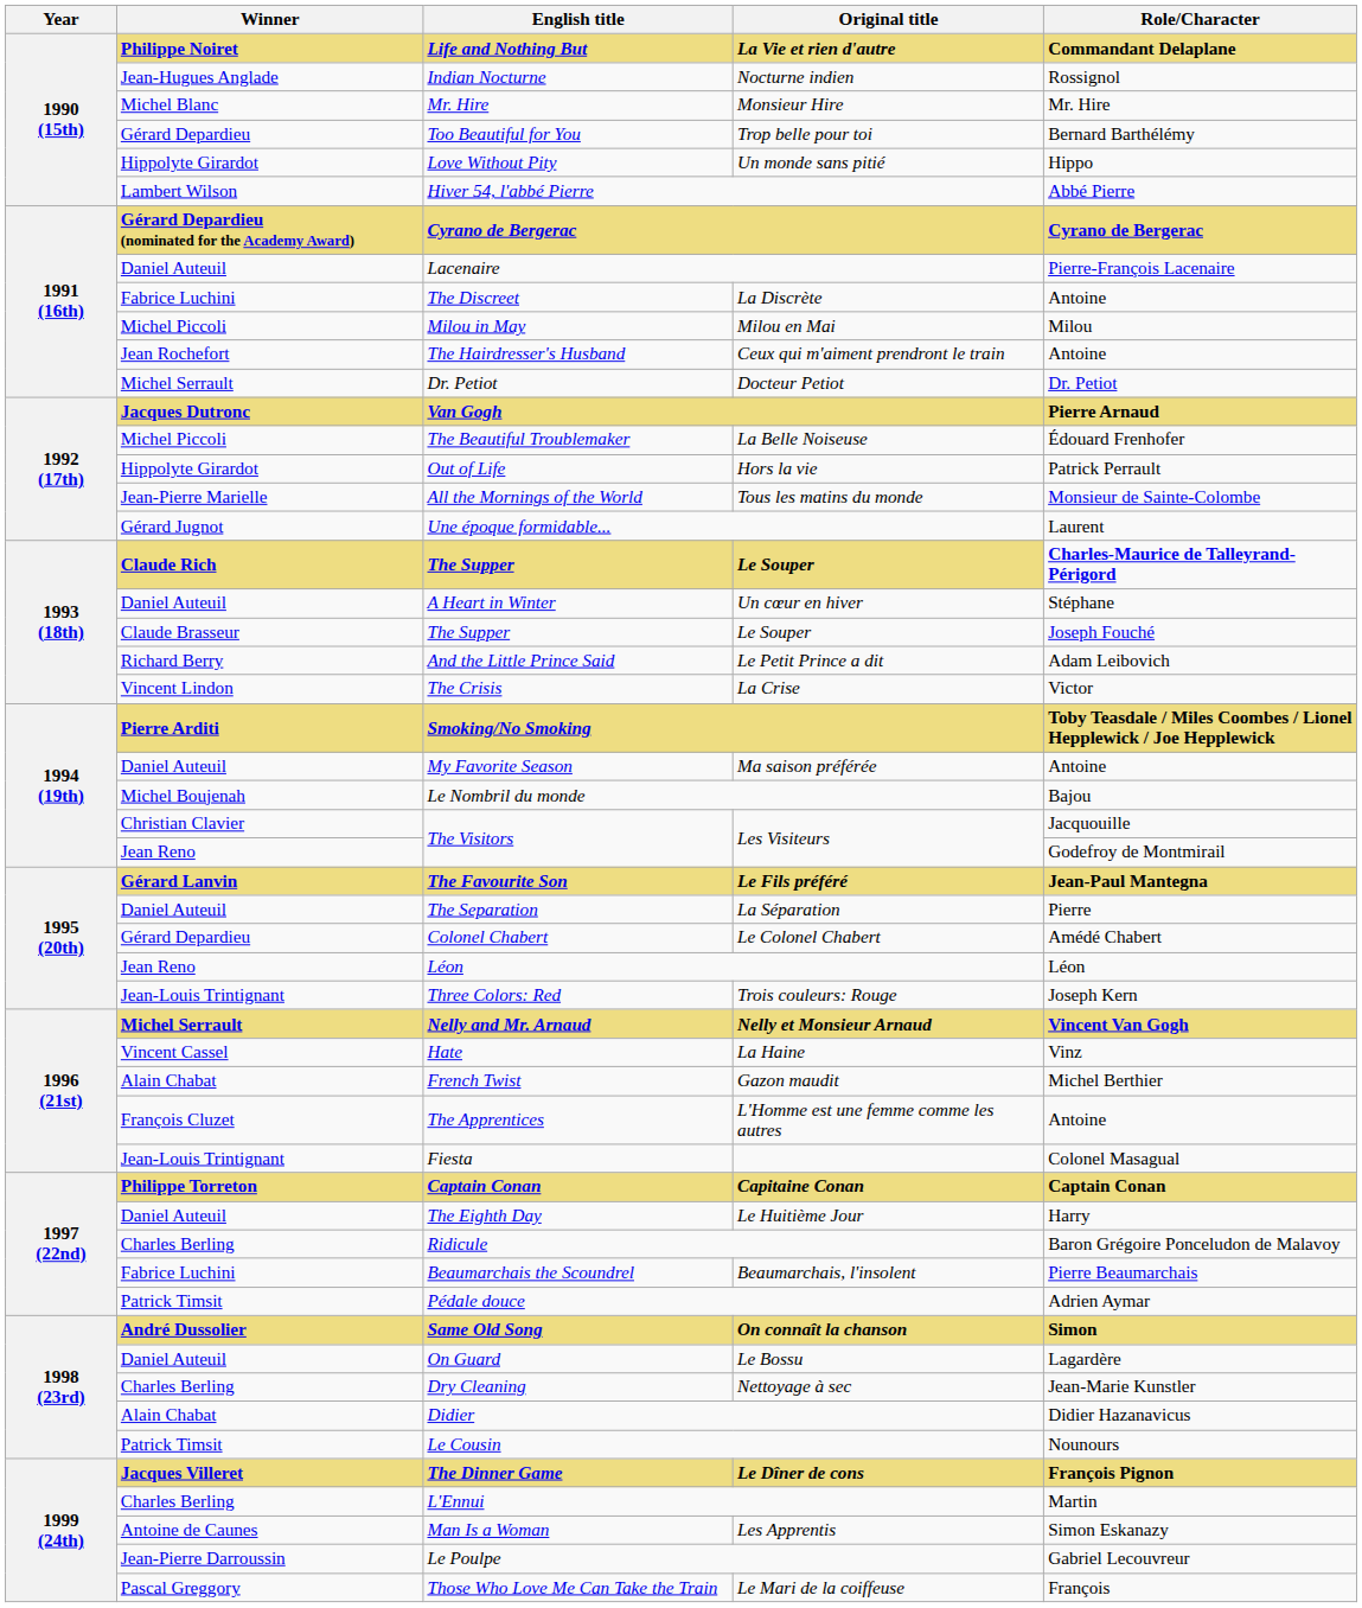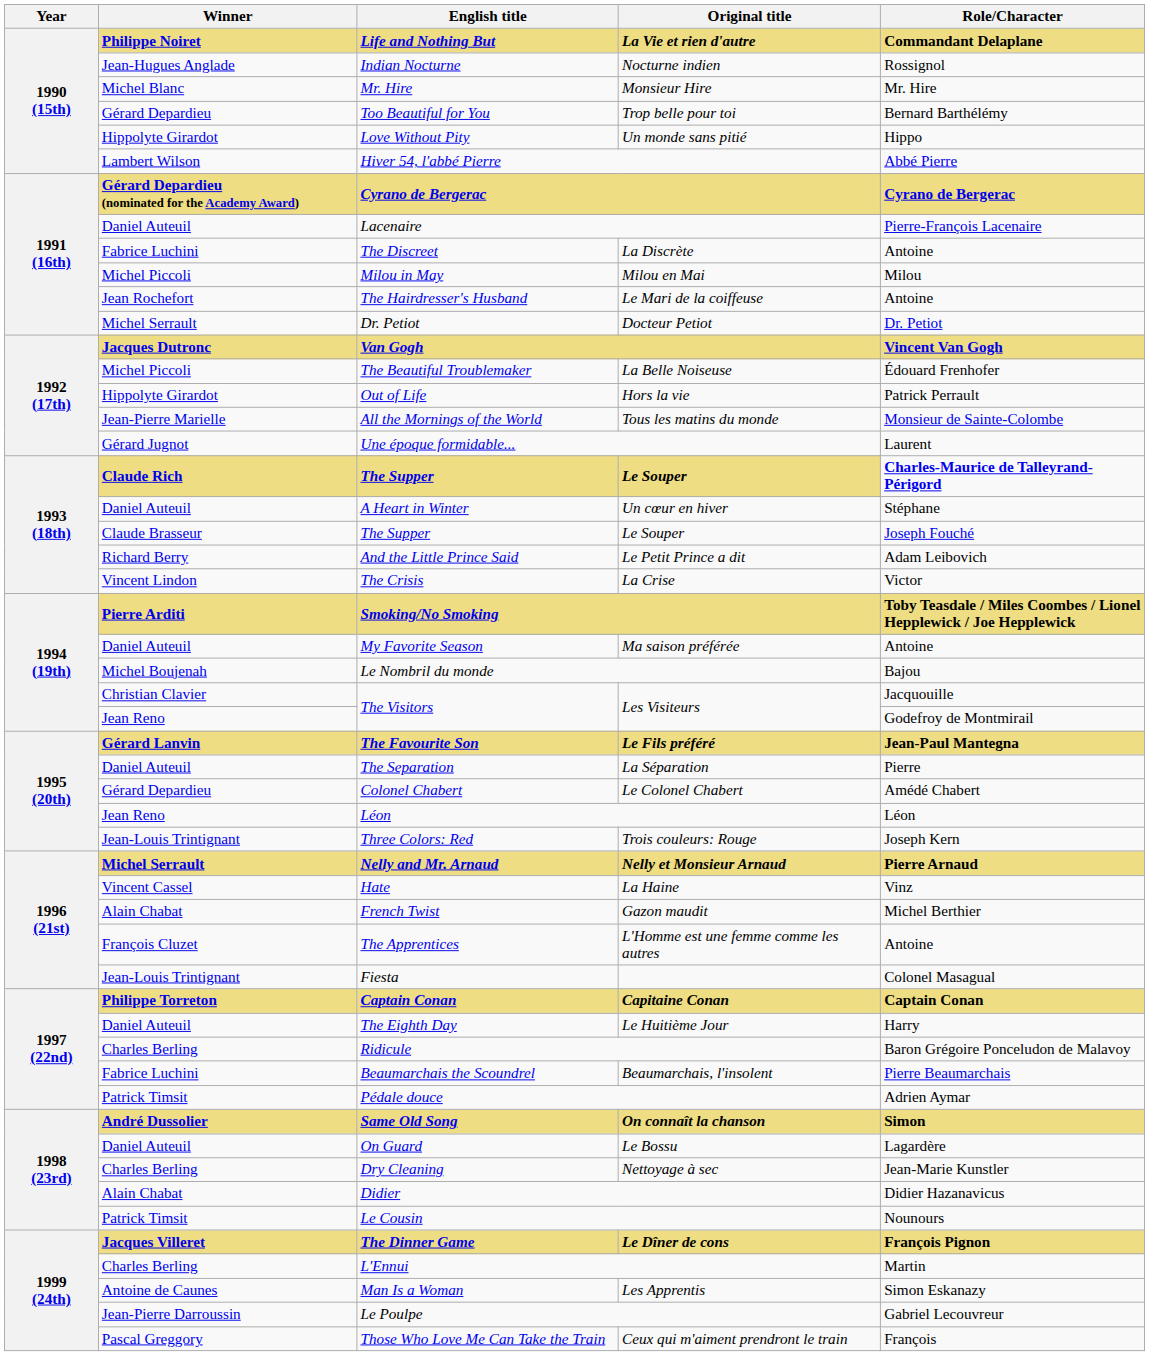The Hairdresser's Husband | Original title: Ceux qui m'aiment prendront le train -> Le Mari de la coiffeuse
Van Gogh | Role/Character: Pierre Arnaud -> Vincent Van Gogh
Nelly and Mr. Arnaud | Role/Character: Vincent Van Gogh -> Pierre Arnaud
Those Who Love Me Can Take the Train | Original title: Le Mari de la coiffeuse -> Ceux qui m'aiment prendront le train
